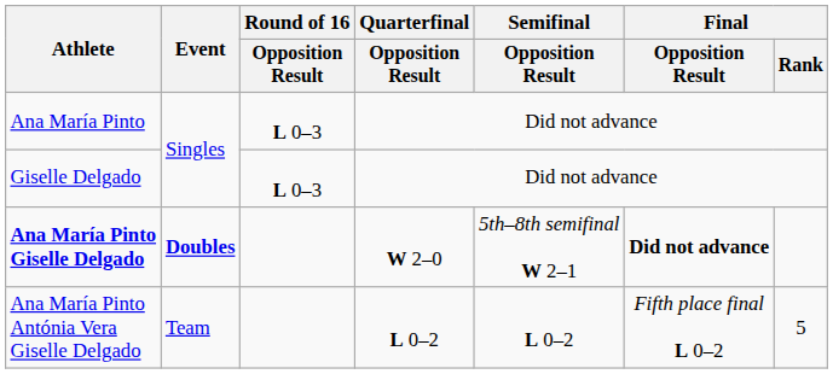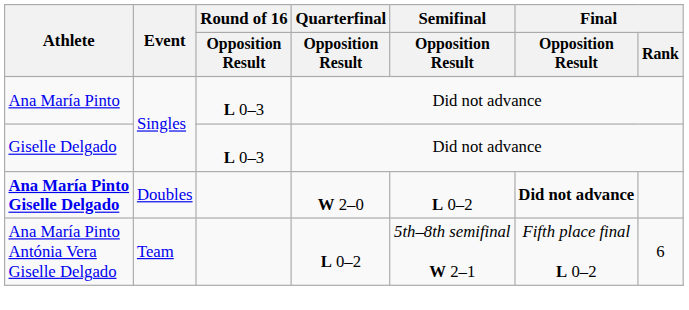Ana María Pinto Giselle Delgado | Event: bold -> normal
Ana María Pinto Giselle Delgado | Semifinal / Opposition Result: 5th–8th semifinal W 2–1 -> L 0–2
Ana María Pinto Antónia Vera Giselle Delgado | Semifinal / Opposition Result: L 0–2 -> 5th–8th semifinal W 2–1
Ana María Pinto Antónia Vera Giselle Delgado | Final / Rank: 5 -> 6
